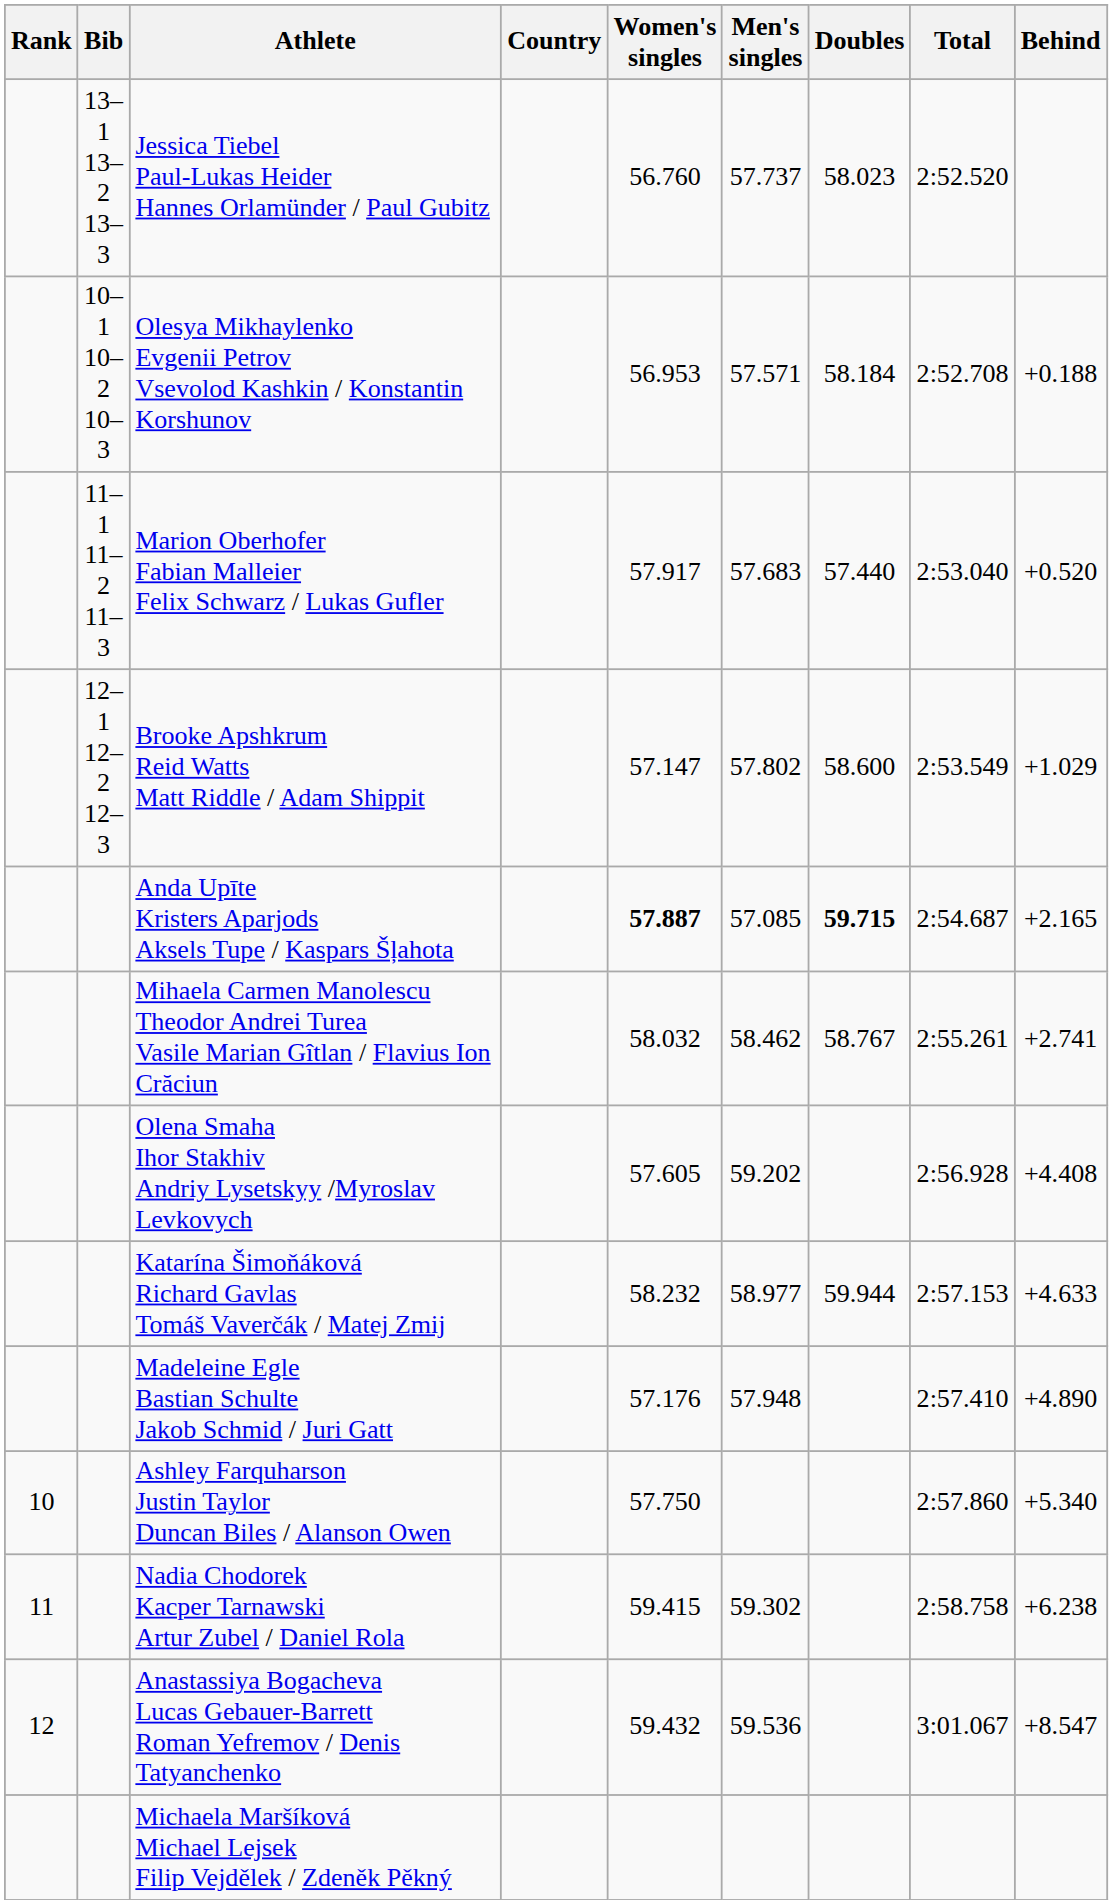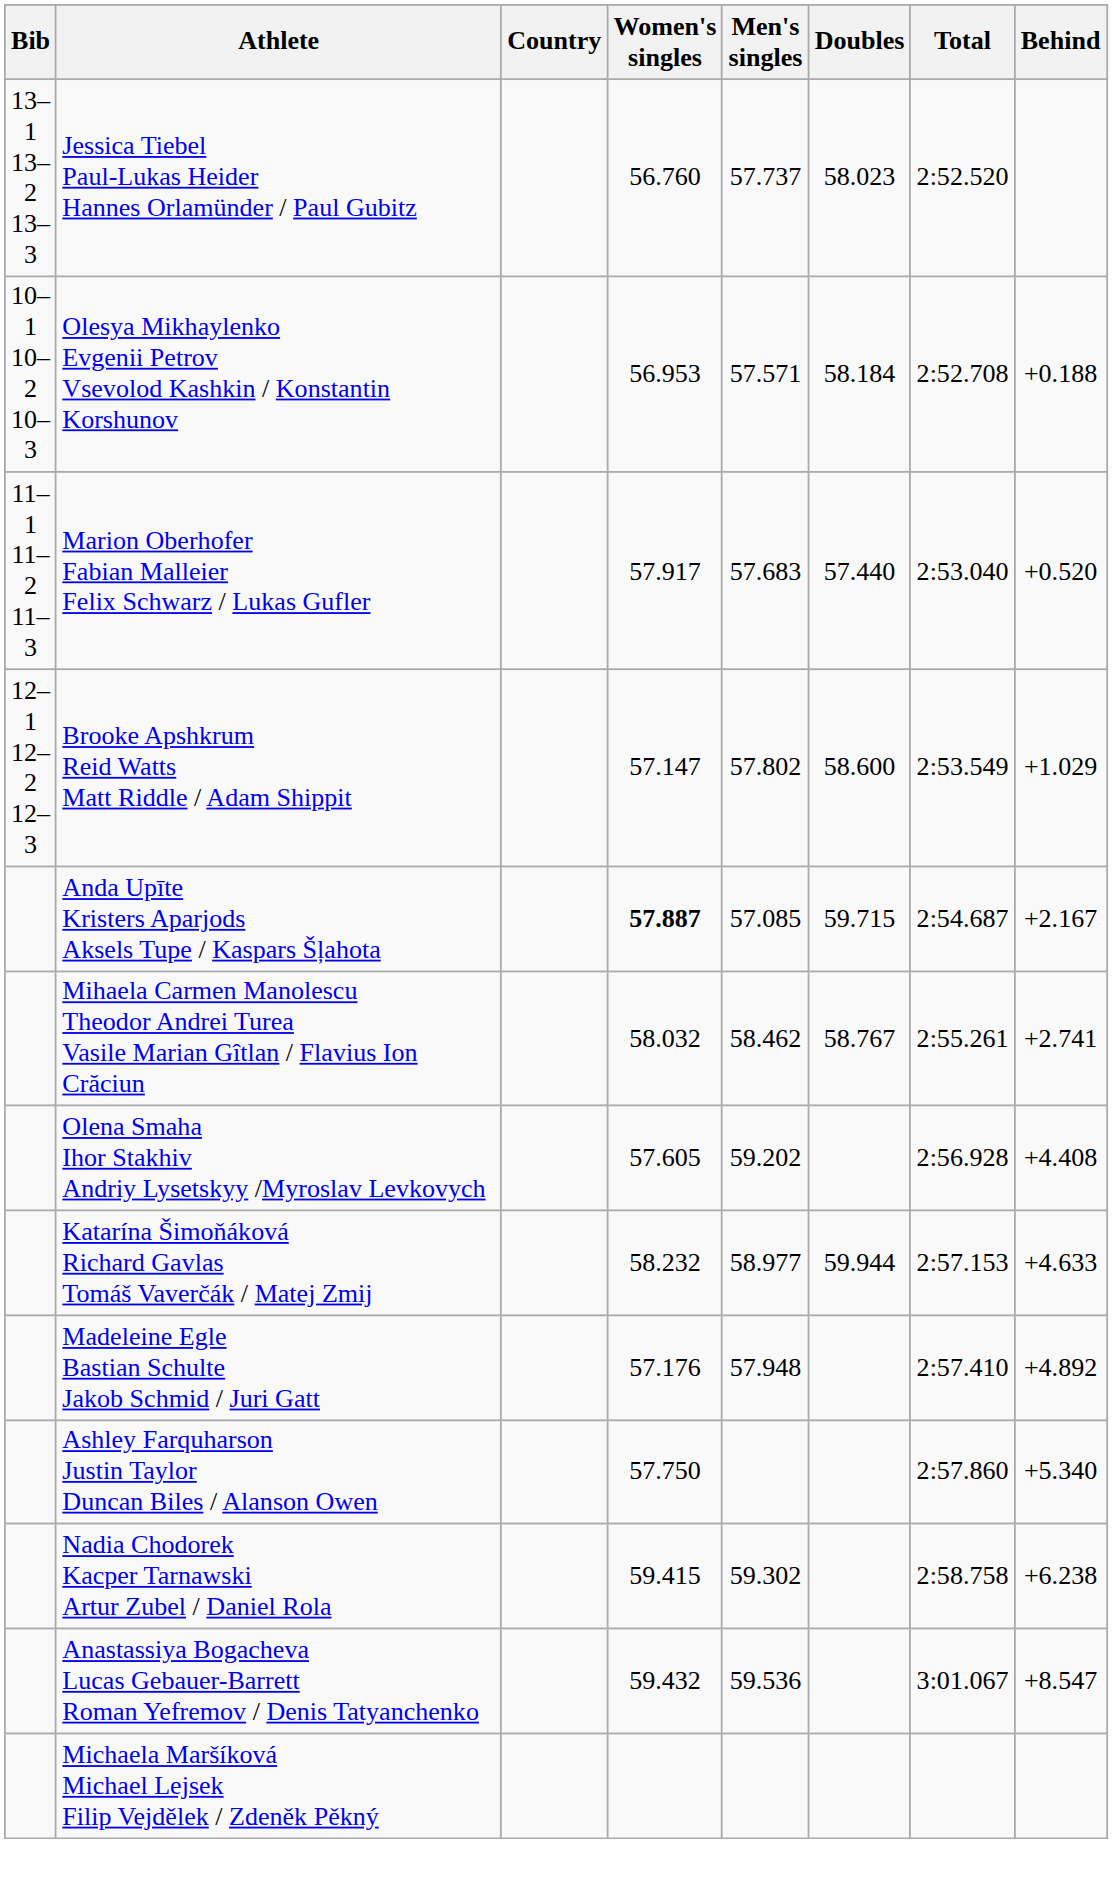- column: Rank | 10 | 11 | 12
Anda Upīte Kristers Aparjods Aksels Tupe / Kaspars Šļahota | Doubles: bold -> normal
Anda Upīte Kristers Aparjods Aksels Tupe / Kaspars Šļahota | Behind: +2.165 -> +2.167
Madeleine Egle Bastian Schulte Jakob Schmid / Juri Gatt | Behind: +4.890 -> +4.892
